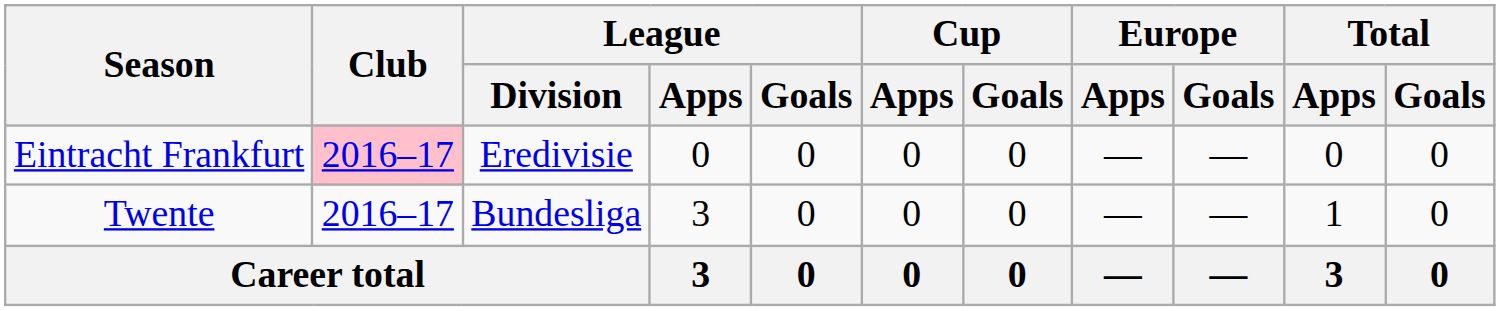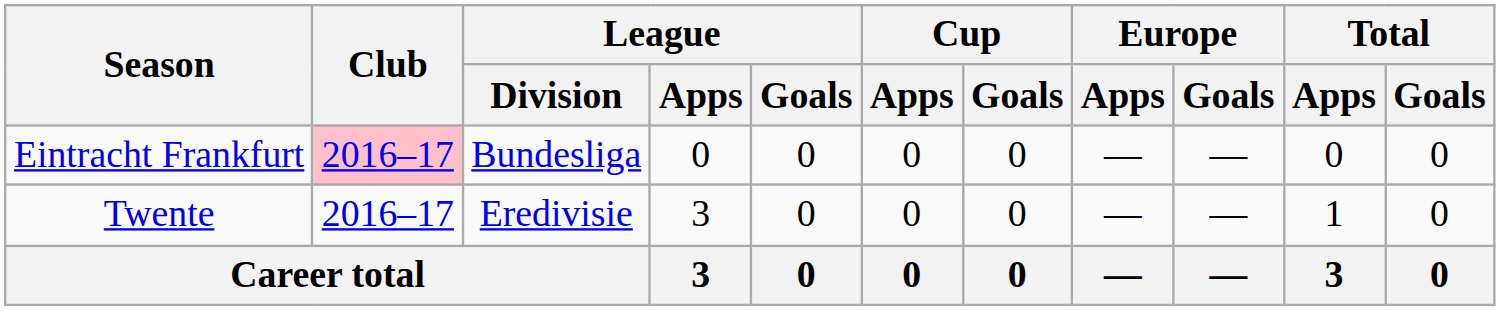Eintracht Frankfurt | League / Division: Eredivisie -> Bundesliga
Twente | League / Division: Bundesliga -> Eredivisie
